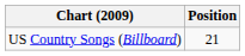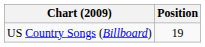US Country Songs (Billboard) | Position: 21 -> 19
